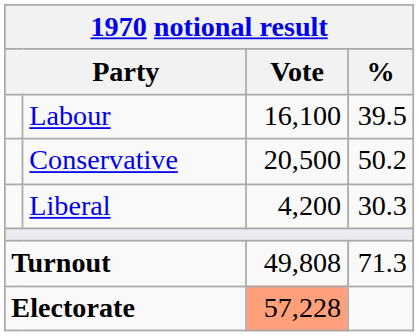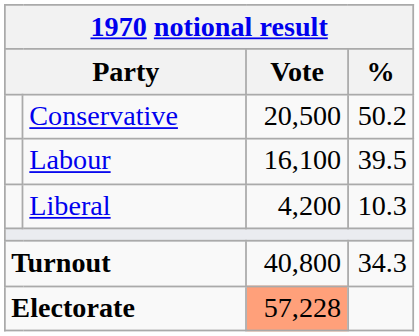rows swapped: Conservative <-> Labour
Liberal | %: 30.3 -> 10.3
Turnout | Vote: 49,808 -> 40,800
Turnout | %: 71.3 -> 34.3
